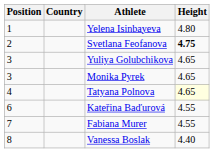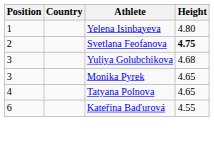Yuliya Golubchikova | Height: 4.65 -> 4.68
Tatyana Polnova | Height: lightyellow background -> no background
- row: 7 | Fabiana Murer | 4.55
- row: 8 | Vanessa Boslak | 4.40
